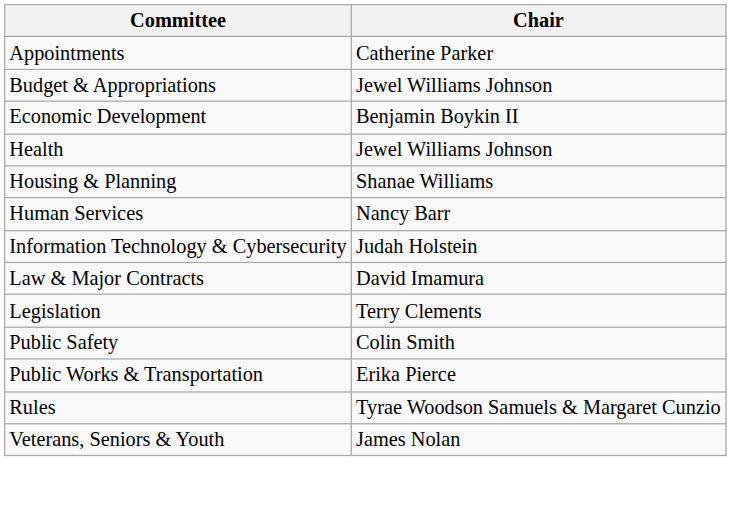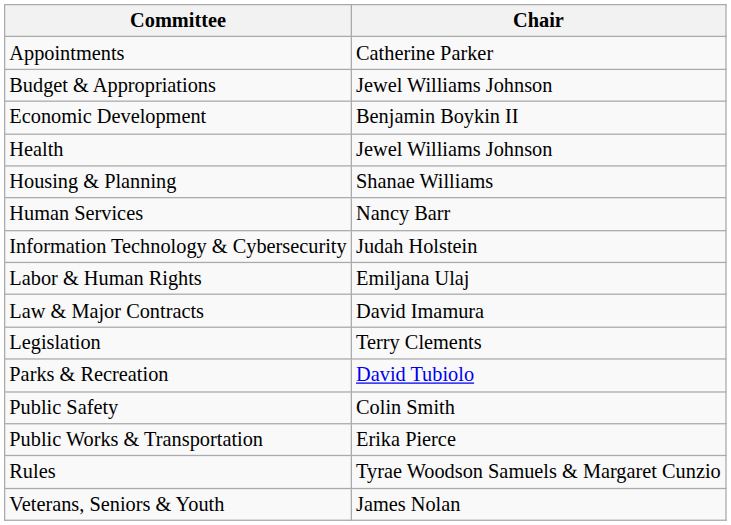+ row: Labor & Human Rights | Emiljana Ulaj
+ row: Parks & Recreation | David Tubiolo
